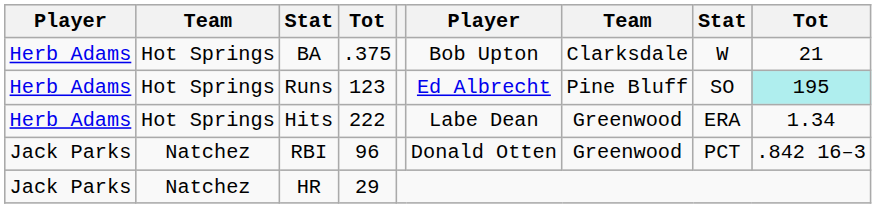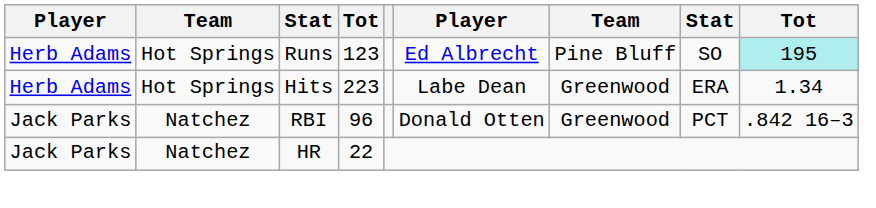- row: Herb Adams | Hot Springs | BA | .375 | Bob Upton | Clarksdale | W | 21
Hits | column 4: 222 -> 223
HR | column 4: 29 -> 22
